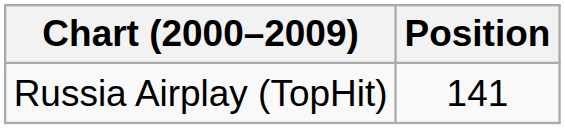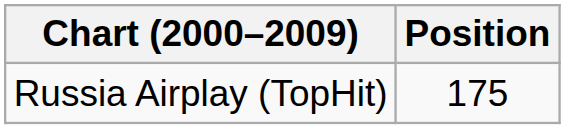Russia Airplay (TopHit) | Position: 141 -> 175
